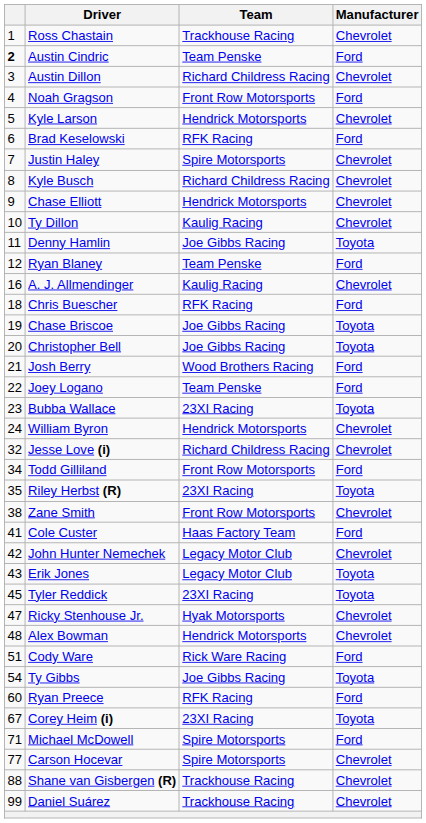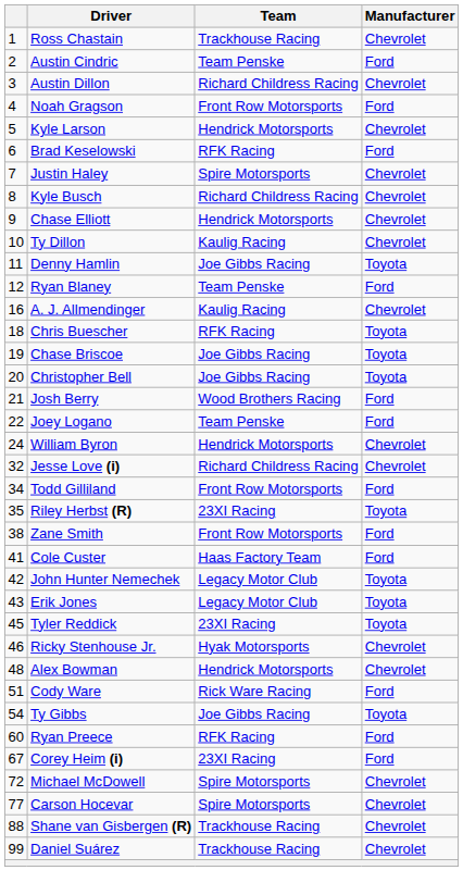Austin Cindric | column 1: bold -> normal
Chris Buescher | Manufacturer: Ford -> Toyota
- row: 23 | Bubba Wallace | 23XI Racing | Toyota
Zane Smith | Manufacturer: Chevrolet -> Ford
John Hunter Nemechek | Manufacturer: Chevrolet -> Toyota
Ricky Stenhouse Jr. | column 1: 47 -> 46
Corey Heim (i) | Manufacturer: Toyota -> Ford
Michael McDowell | column 1: 71 -> 72
Michael McDowell | Manufacturer: Ford -> Chevrolet
